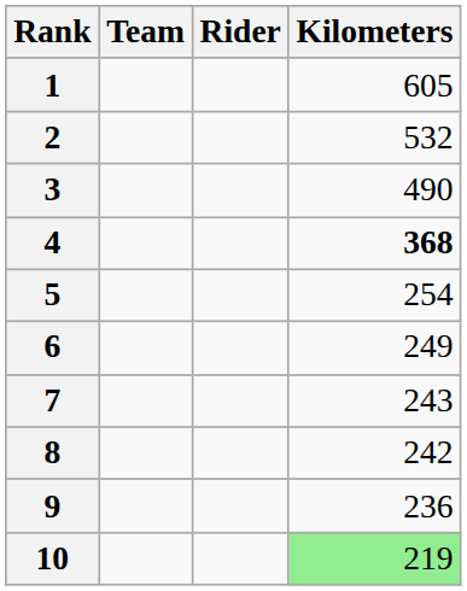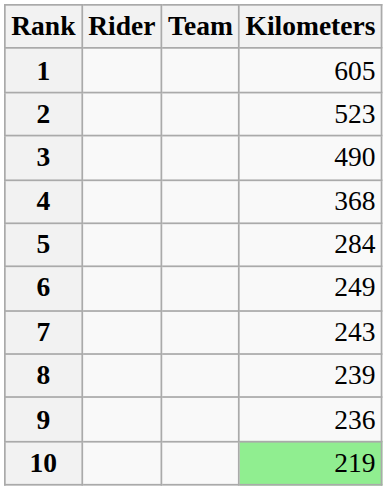columns swapped: Rider <-> Team
2 | Kilometers: 532 -> 523
4 | Kilometers: bold -> normal
5 | Kilometers: 254 -> 284
8 | Kilometers: 242 -> 239
